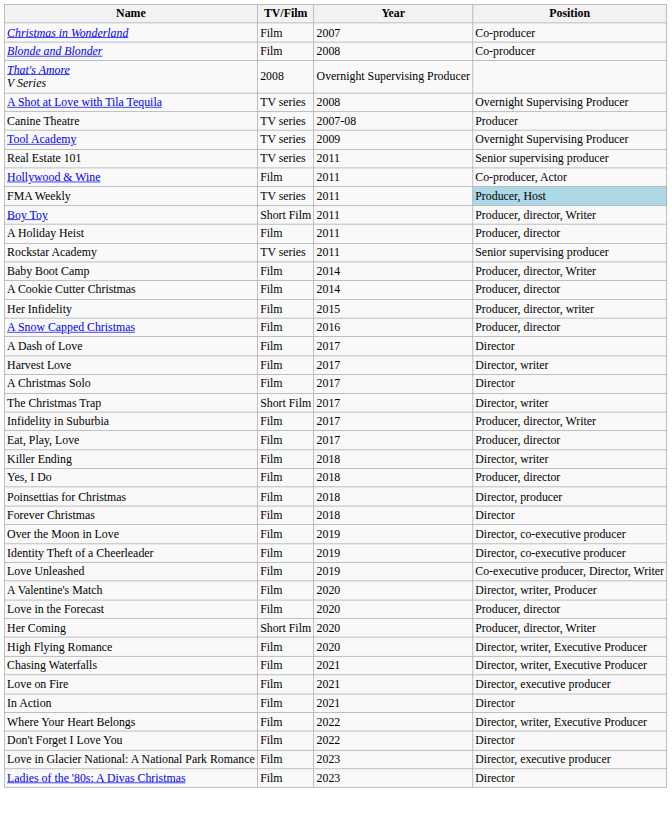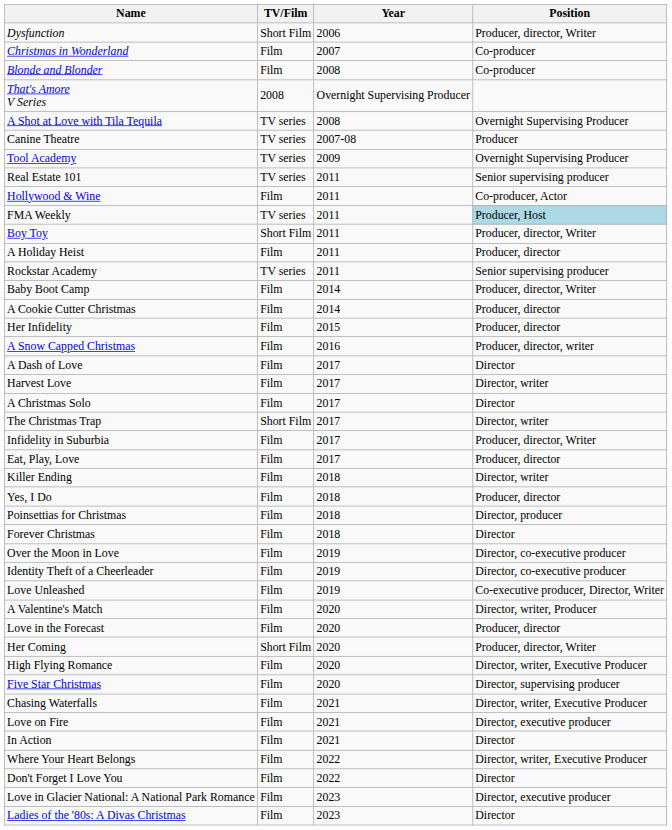+ row: Dysfunction | Short Film | 2006 | Producer, director, Writer
Her Infidelity | Position: Producer, director, writer -> Producer, director
A Snow Capped Christmas | Position: Producer, director -> Producer, director, writer
+ row: Five Star Christmas | Film | 2020 | Director, supervising producer
